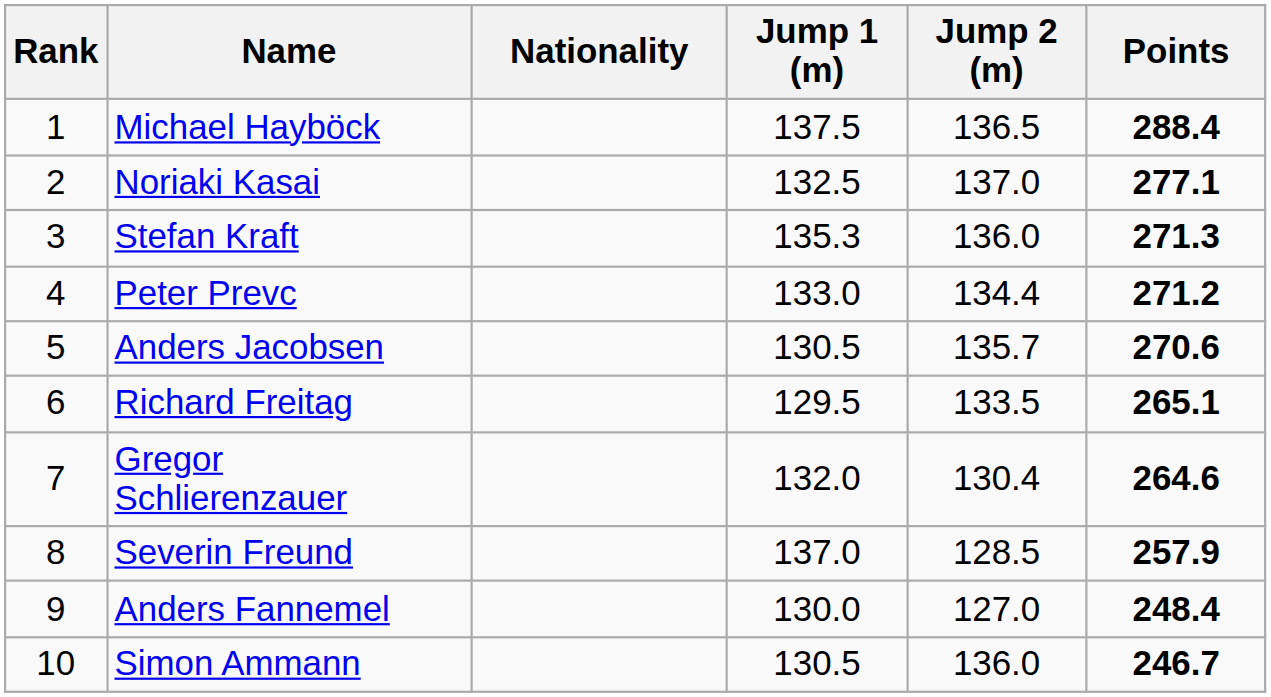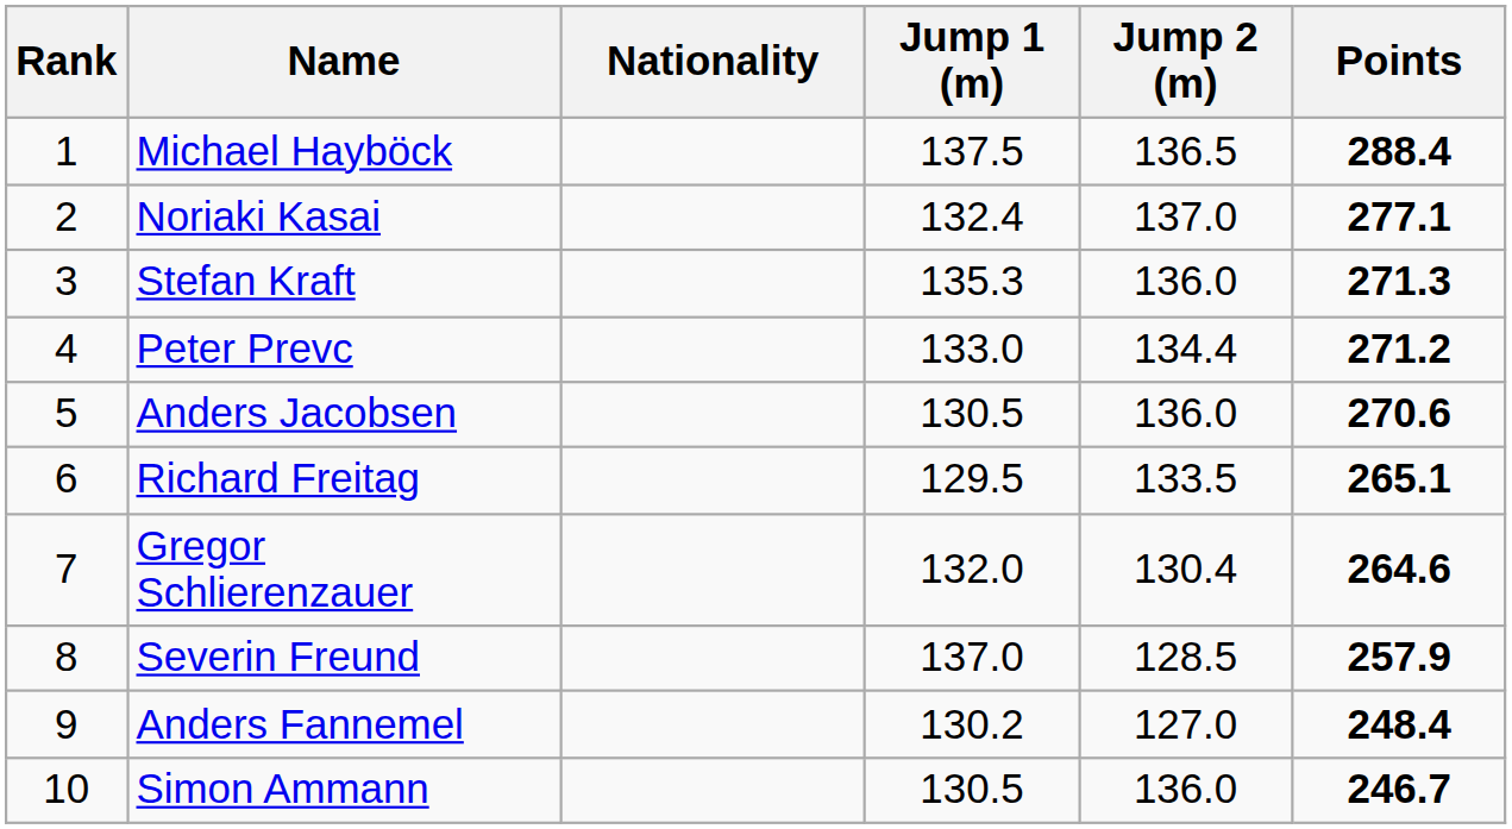Noriaki Kasai | Jump 1 (m): 132.5 -> 132.4
Anders Jacobsen | Jump 2 (m): 135.7 -> 136.0
Anders Fannemel | Jump 1 (m): 130.0 -> 130.2
